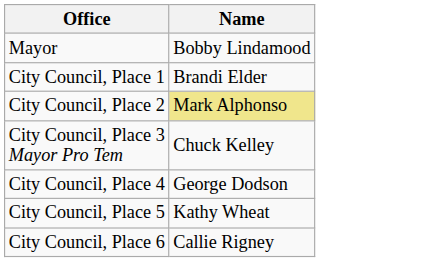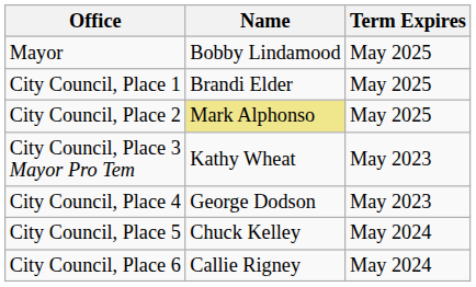+ column: Term Expires | May 2025 | May 2025 | May 2025 | May 2023 | May 2023 | May 2024 | May 2024
City Council, Place 3 Mayor Pro Tem | Name: Chuck Kelley -> Kathy Wheat
City Council, Place 5 | Name: Kathy Wheat -> Chuck Kelley
